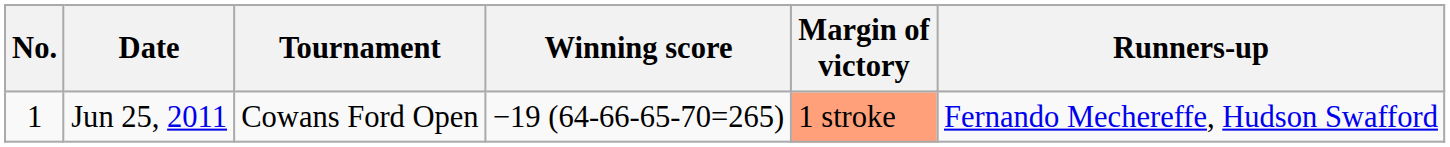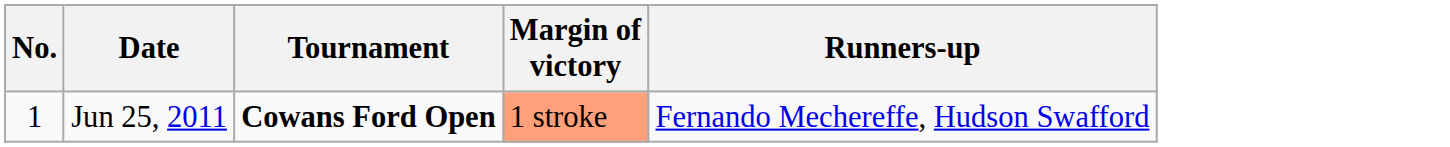- column: Winning score | −19 (64-66-65-70=265)
Jun 25, 2011 | Tournament: normal -> bold
